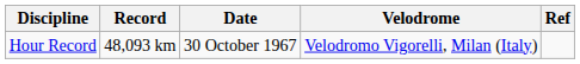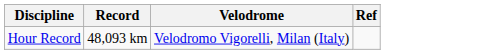- column: Date | 30 October 1967
